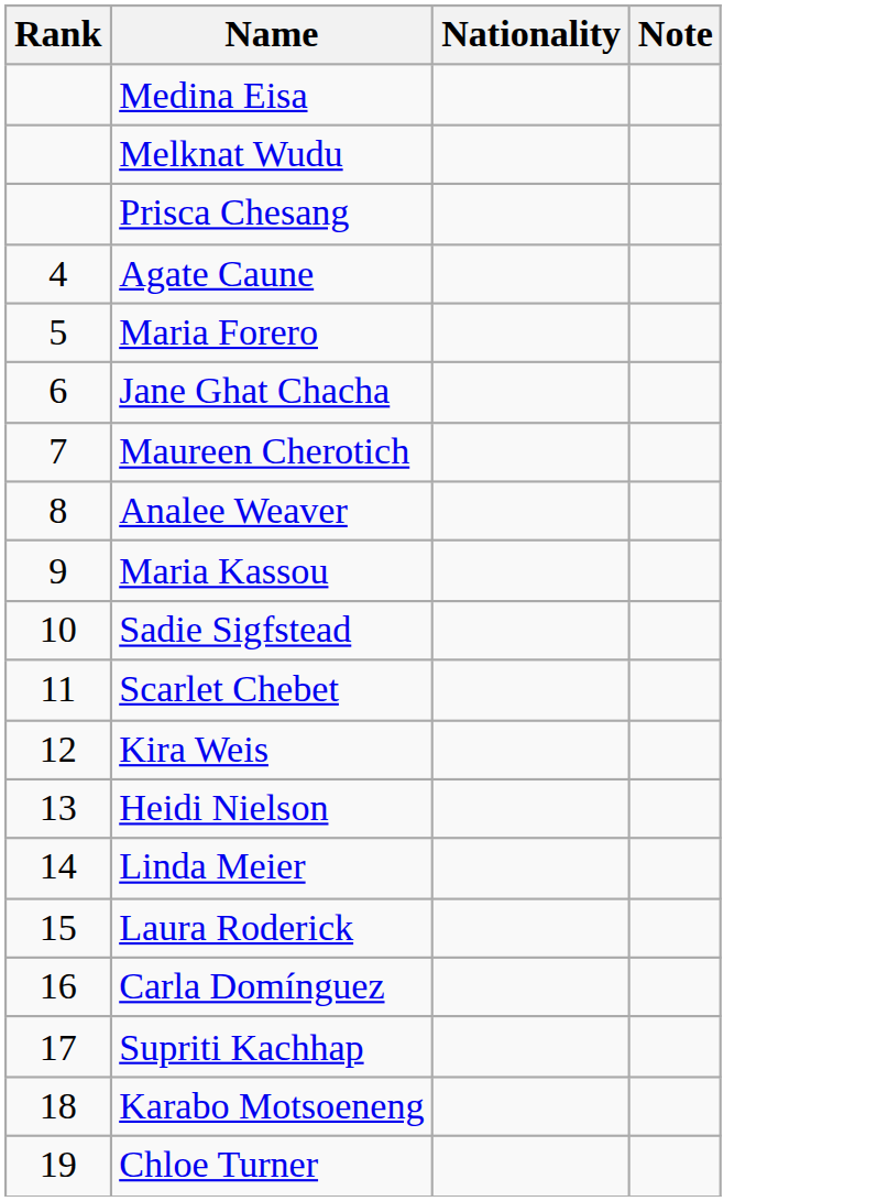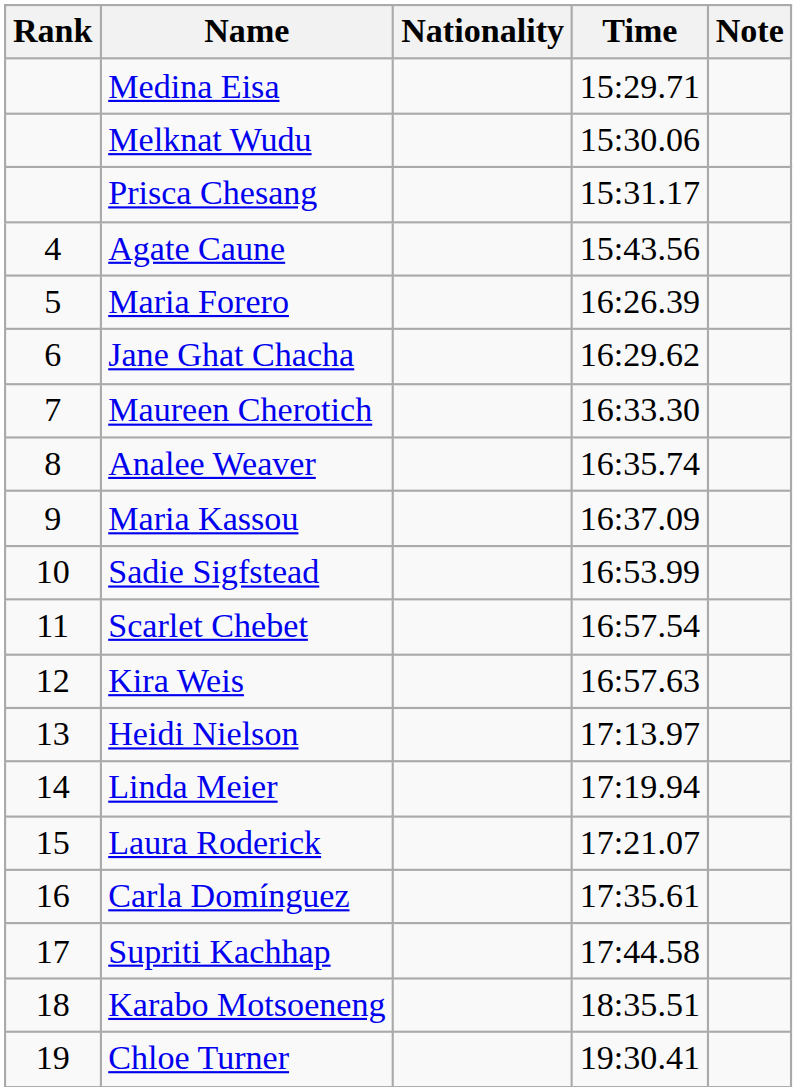+ column: Time | 15:29.71 | 15:30.06 | 15:31.17 | 15:43.56 | 16:26.39 | 16:29.62 | 16:33.30 | 16:35.74 | 16:37.09 | 16:53.99 | 16:57.54 | 16:57.63 | 17:13.97 | 17:19.94 | 17:21.07 | 17:35.61 | 17:44.58 | 18:35.51 | 19:30.41
